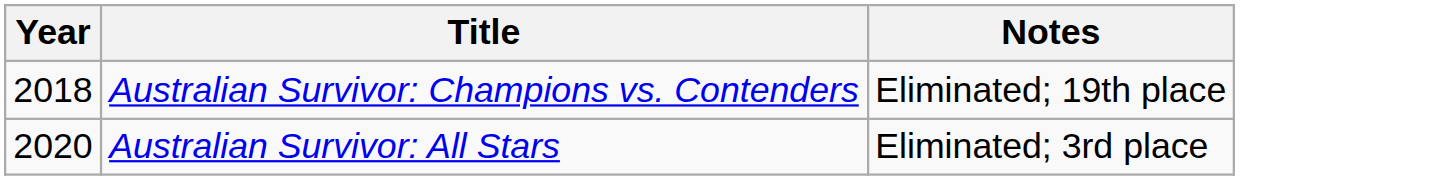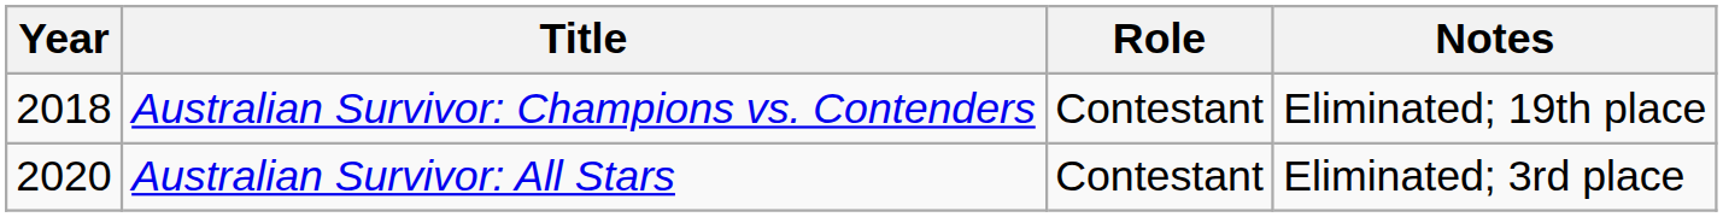+ column: Role | Contestant | Contestant
